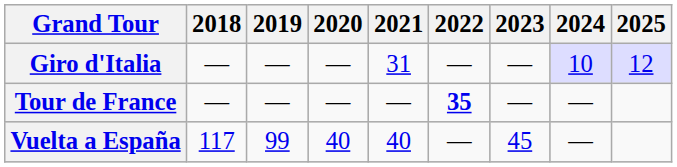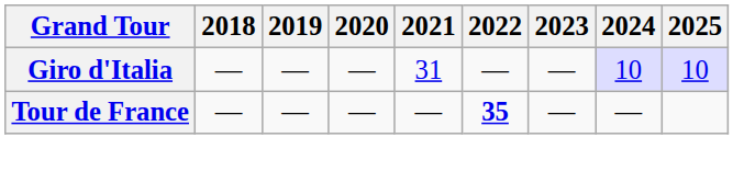Giro d'Italia | 2025: 12 -> 10
- row: Vuelta a España | 117 | 99 | 40 | 40 | — | 45 | —
